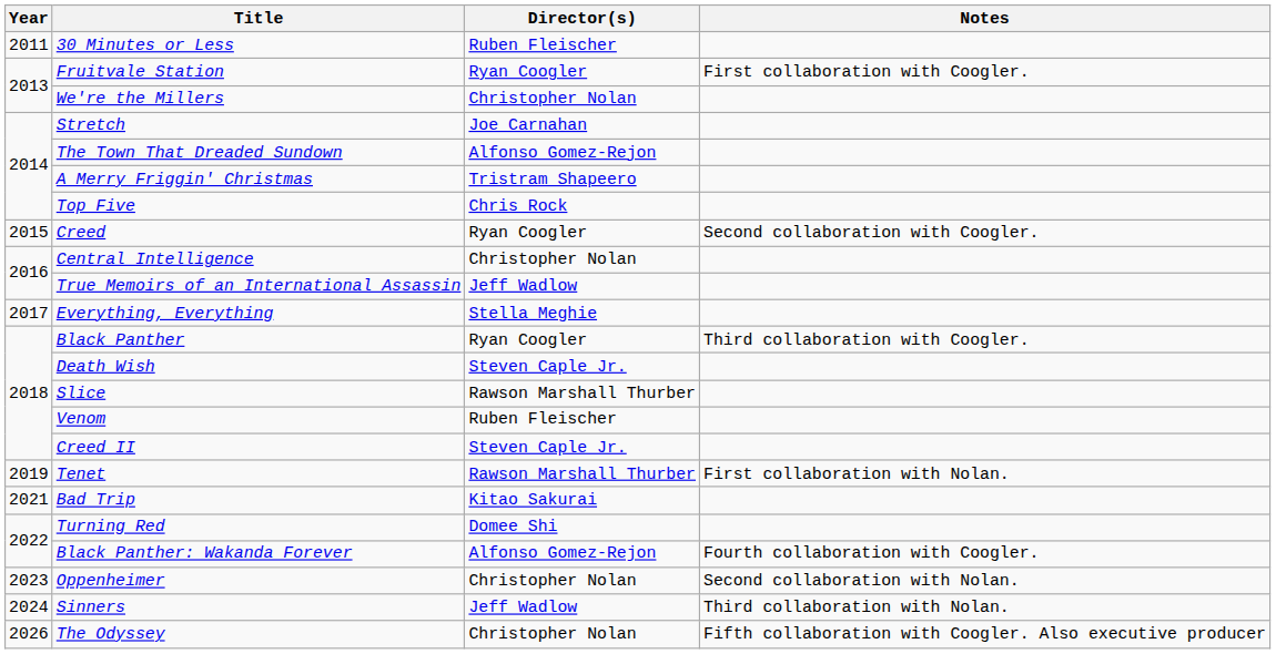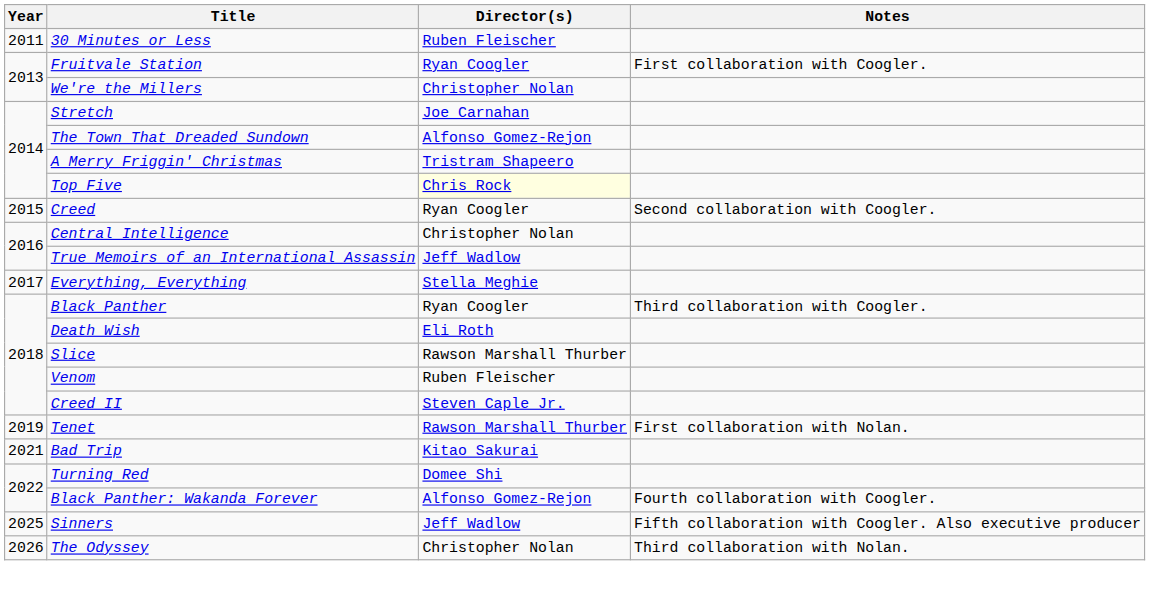Top Five | Director(s): no background -> lightyellow background
Death Wish | Director(s): Steven Caple Jr. -> Eli Roth
- row: 2023 | Oppenheimer | Christopher Nolan | Second collaboration with Nolan.
Sinners | Year: 2024 -> 2025
Sinners | Notes: Third collaboration with Nolan. -> Fifth collaboration with Coogler. Also executive producer
The Odyssey | Notes: Fifth collaboration with Coogler. Also executive producer -> Third collaboration with Nolan.
